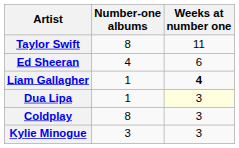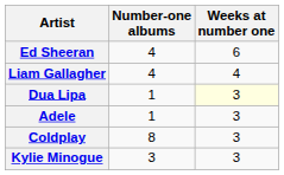- row: Taylor Swift | 8 | 11
Liam Gallagher | Number-one albums: 1 -> 4
Liam Gallagher | Weeks at number one: bold -> normal
+ row: Adele | 1 | 3
